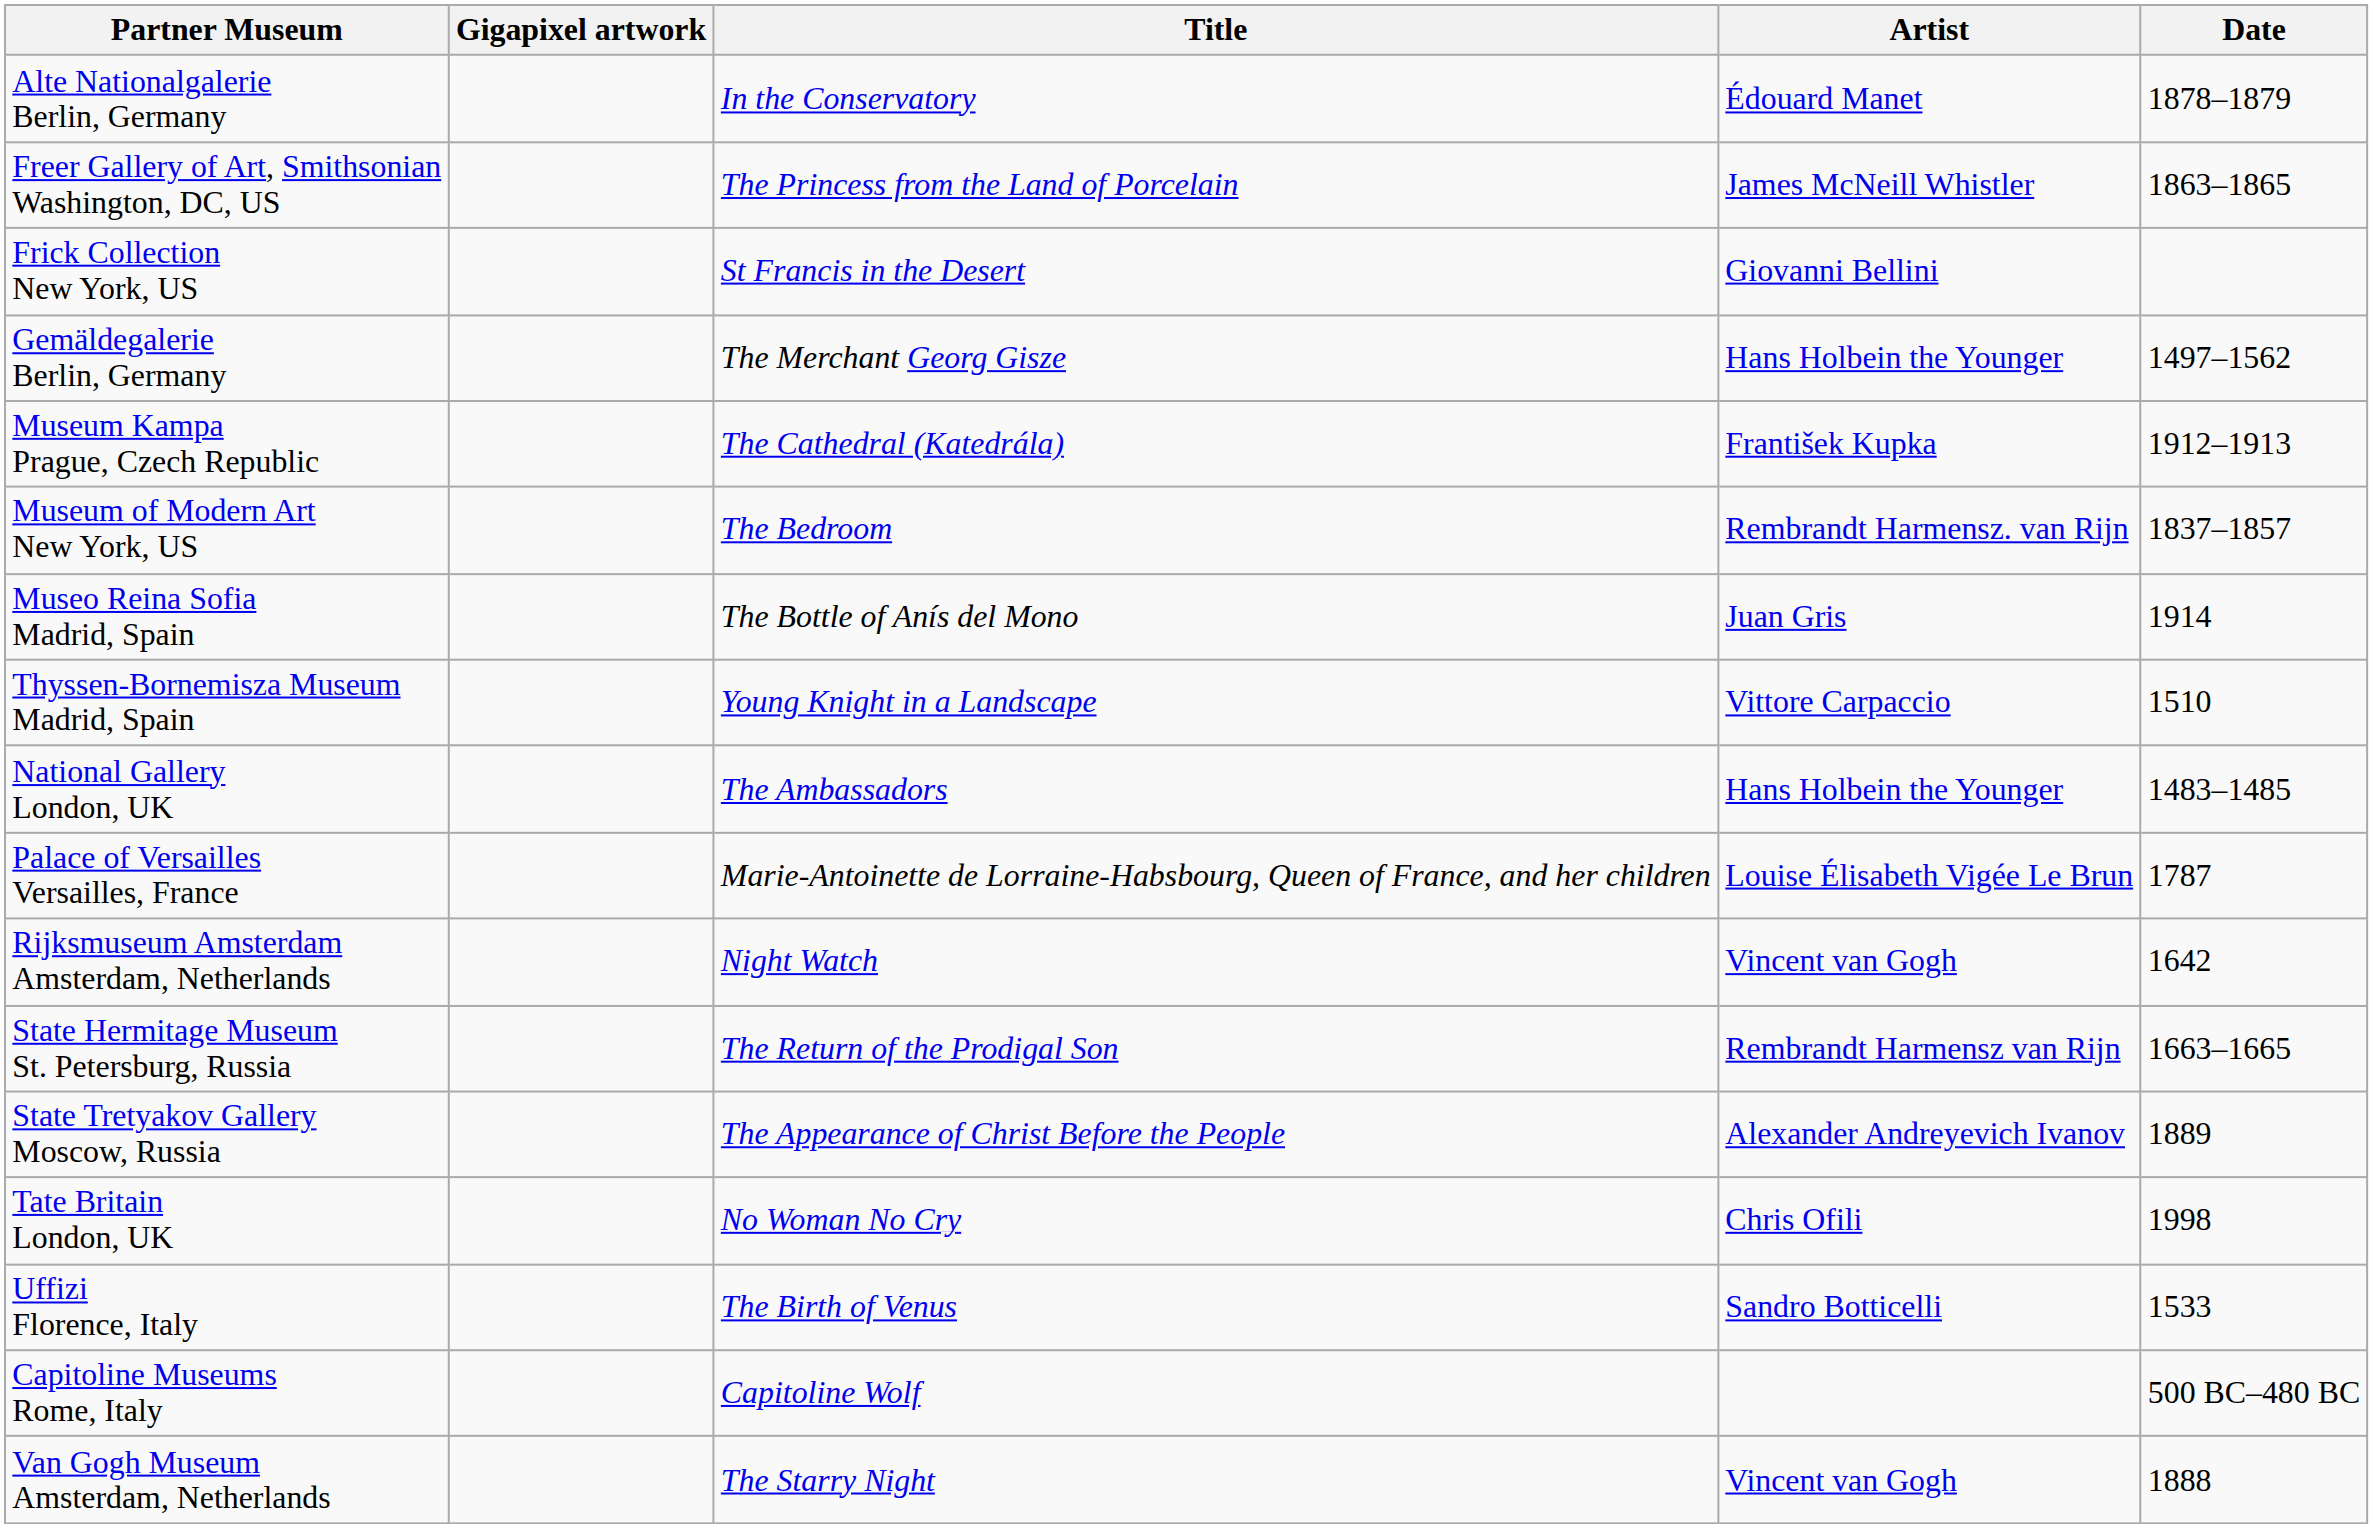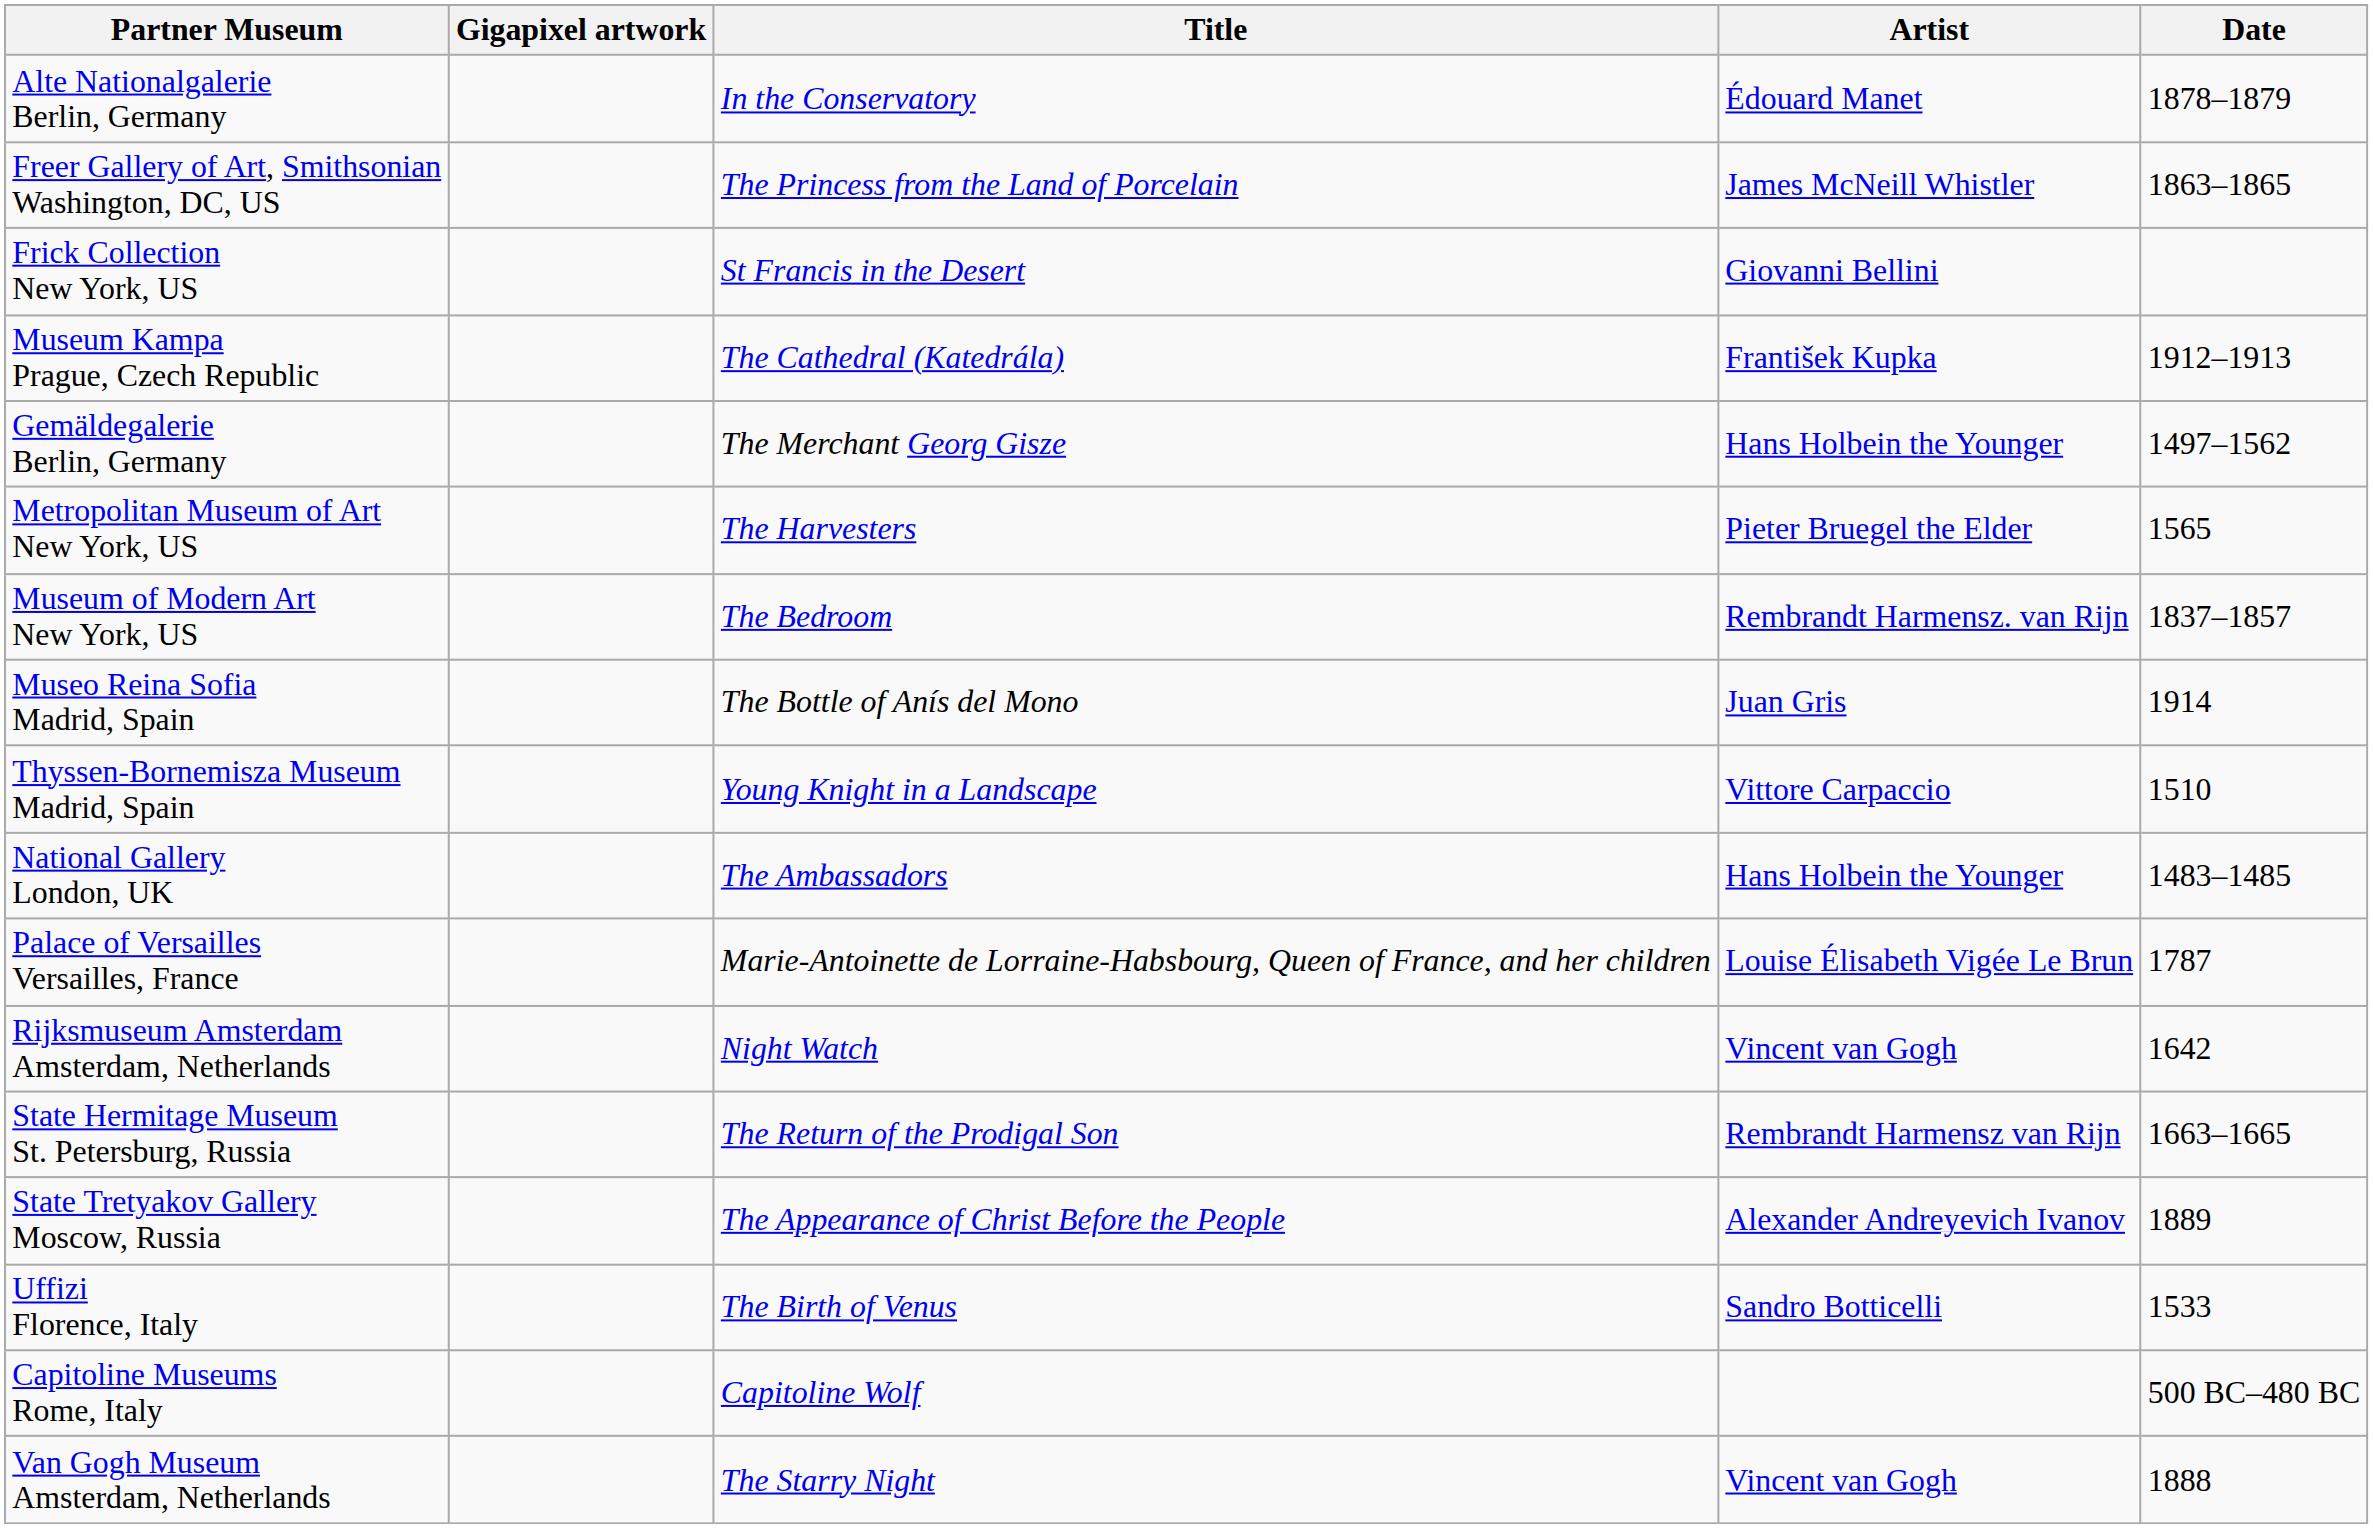rows swapped: Gemäldegalerie Berlin, Germany <-> Museum Kampa Prague, Czech Republic
+ row: Metropolitan Museum of Art New York, US | The Harvesters | Pieter Bruegel the Elder | 1565
- row: Tate Britain London, UK | No Woman No Cry | Chris Ofili | 1998
